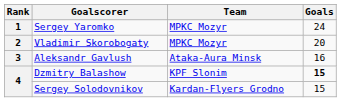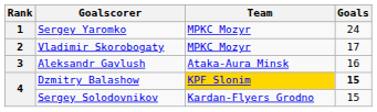Vladimir Skorobogaty | Goals: 20 -> 17
Dzmitry Balashow | Team: no background -> gold background
